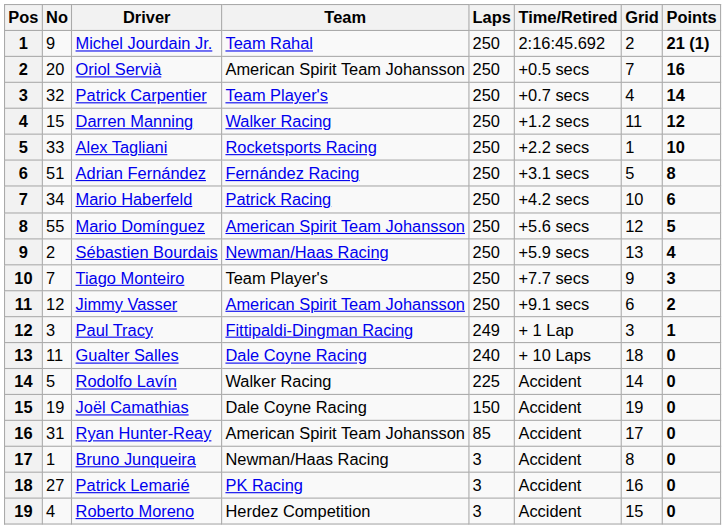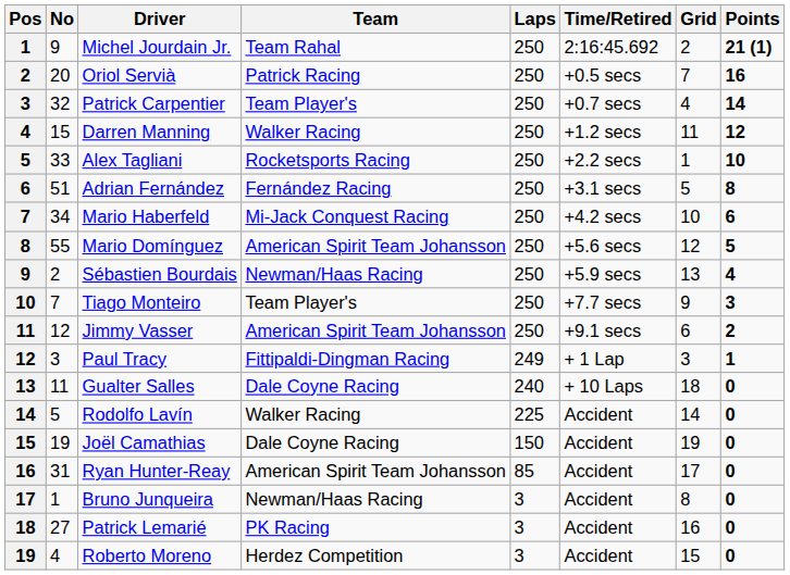Oriol Servià | Team: American Spirit Team Johansson -> Patrick Racing
Mario Haberfeld | Team: Patrick Racing -> Mi-Jack Conquest Racing
